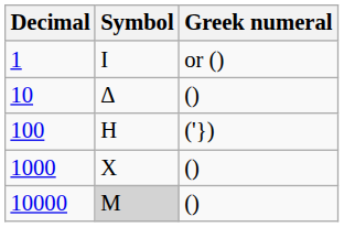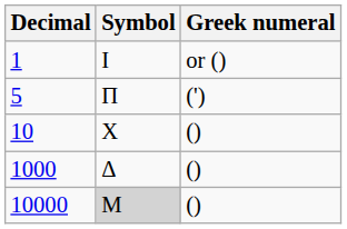+ row: 5 | Π | (')
10 | Symbol: Δ -> Χ
- row: 100 | Η | ('})
1000 | Symbol: Χ -> Δ
